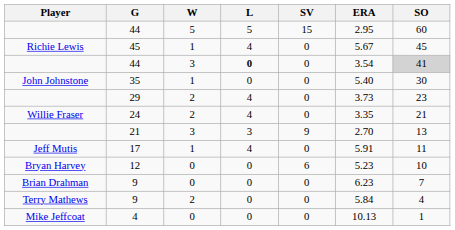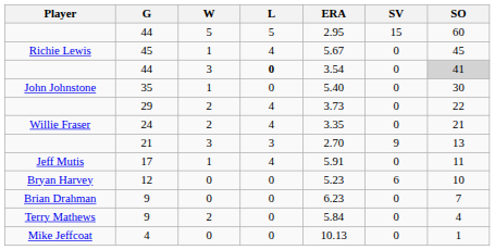columns swapped: SV <-> ERA
29 | SO: 23 -> 22
